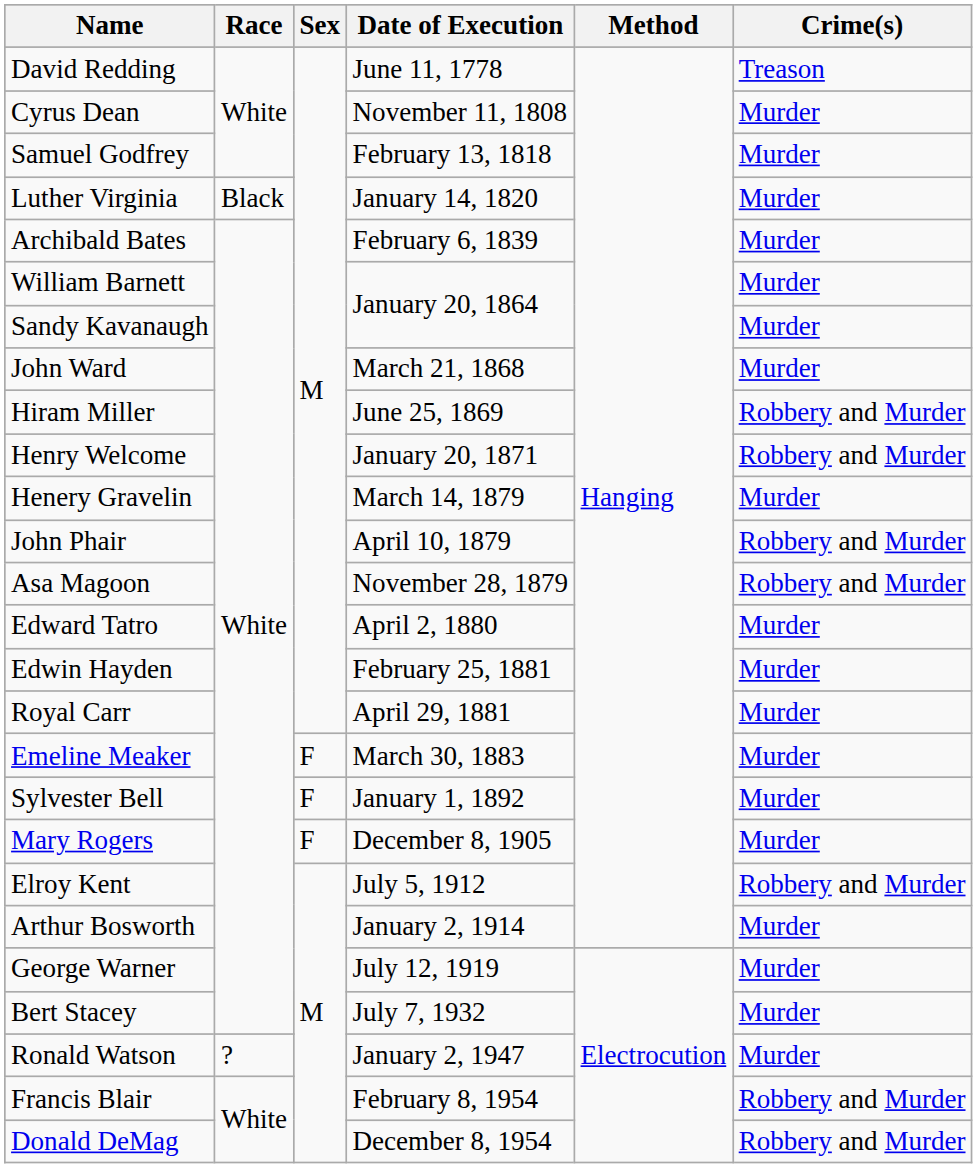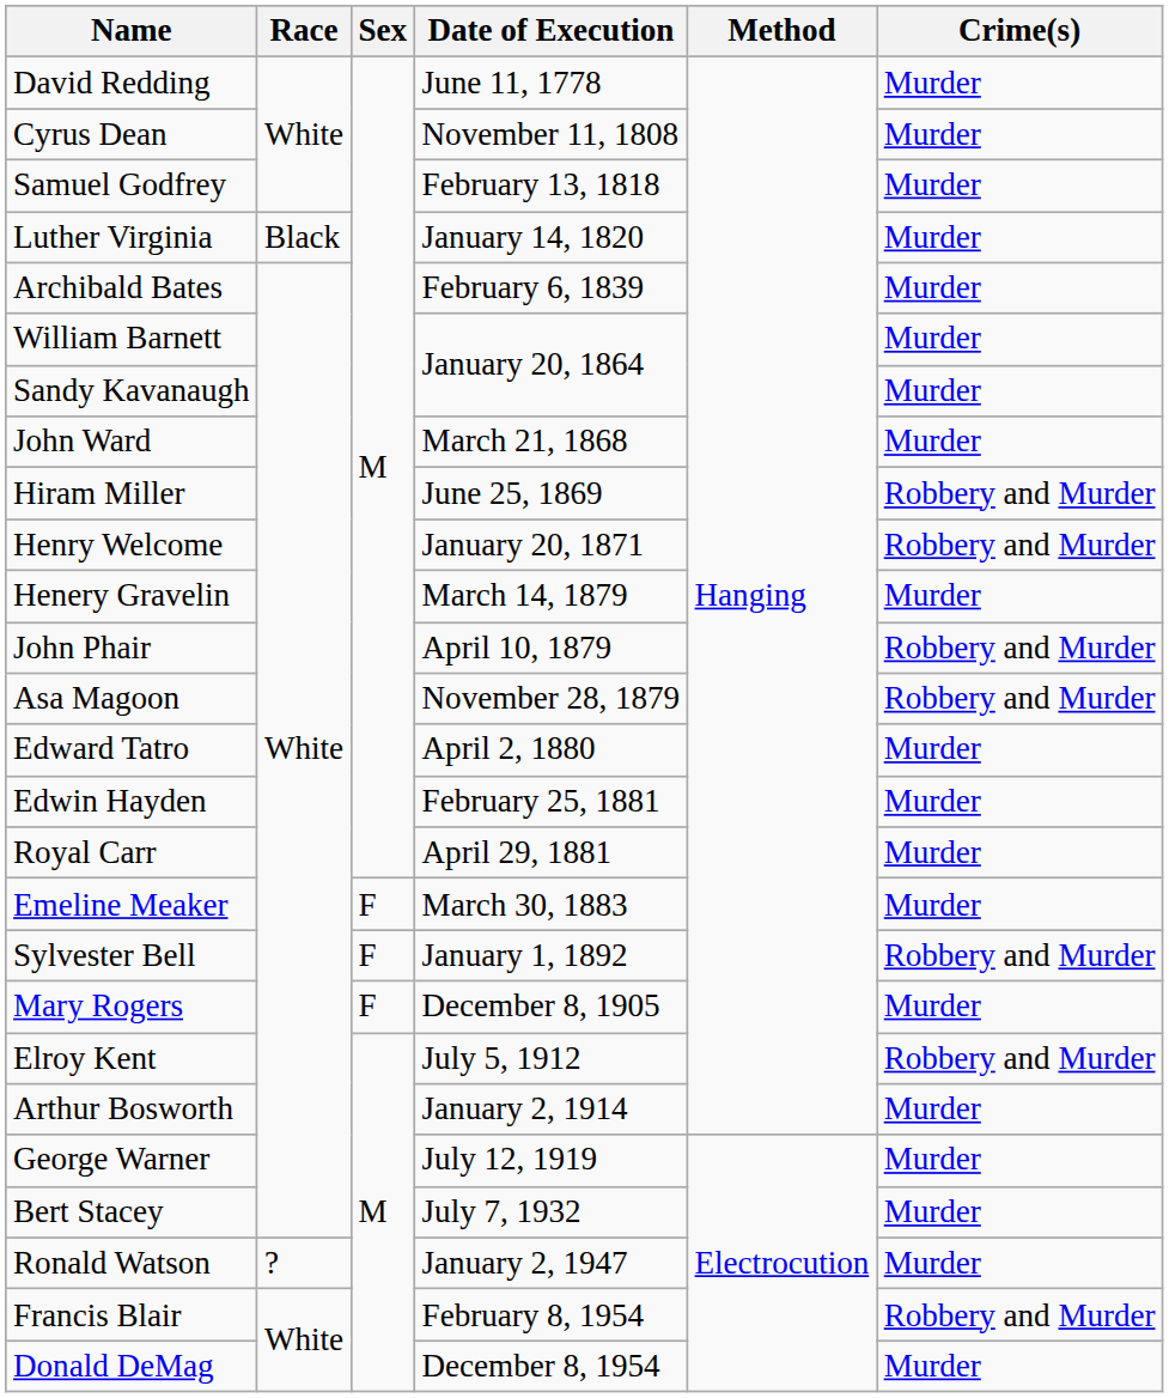David Redding | Crime(s): Treason -> Murder
Sylvester Bell | Crime(s): Murder -> Robbery and Murder
Donald DeMag | Crime(s): Robbery and Murder -> Murder
